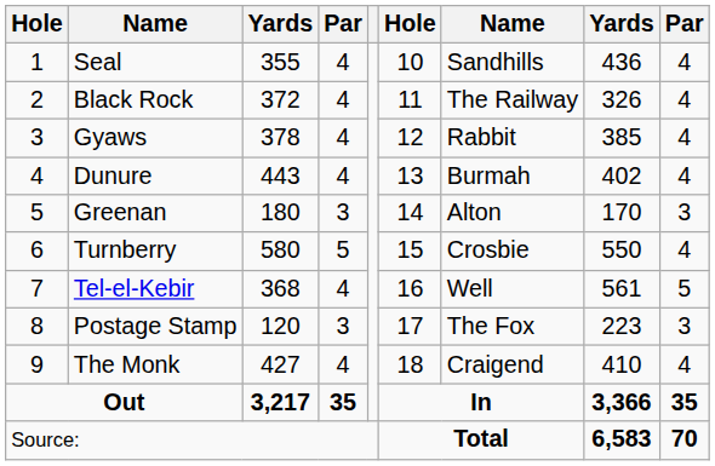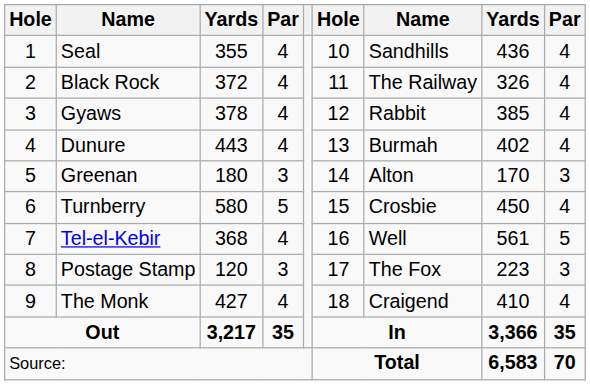Turnberry | column 8: 550 -> 450
